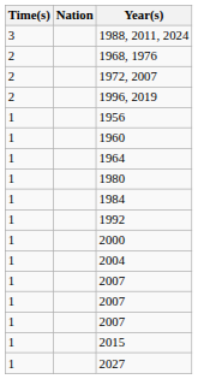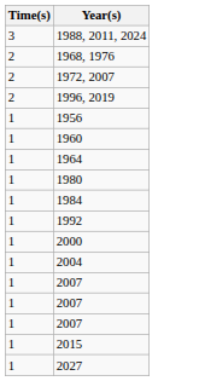- column: Nation
